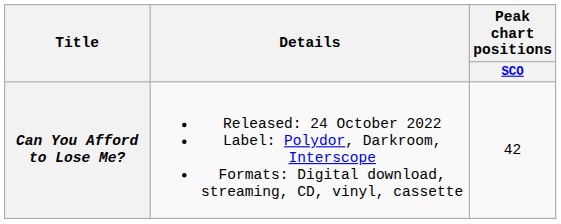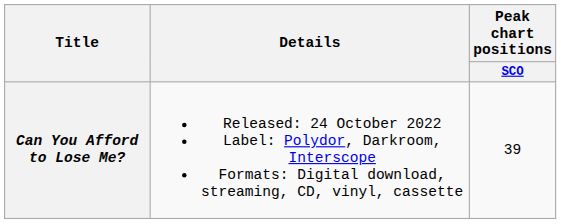Can You Afford to Lose Me? | Peak chart positions / SCO: 42 -> 39
